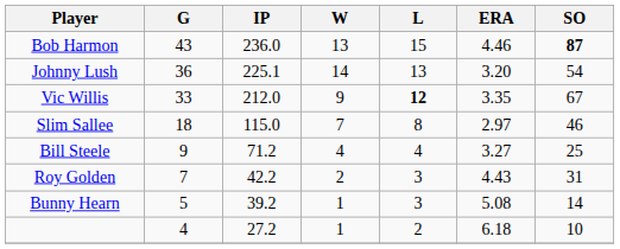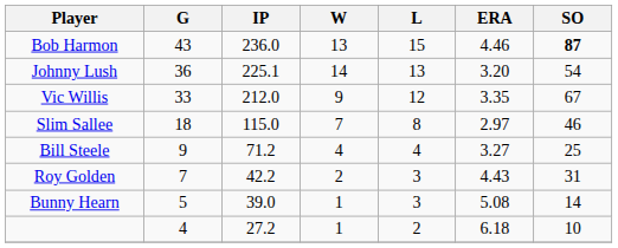Vic Willis | L: bold -> normal
Bunny Hearn | IP: 39.2 -> 39.0
